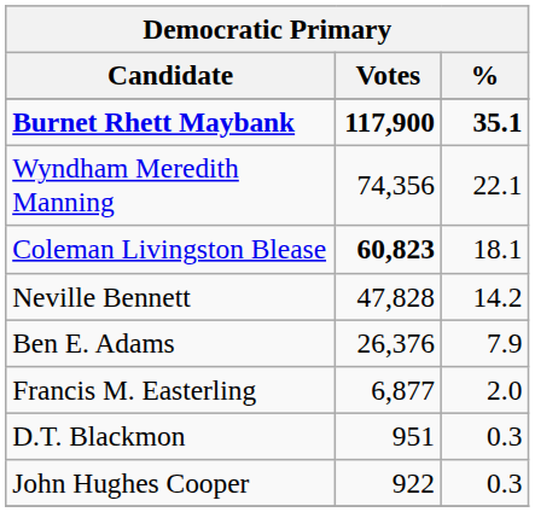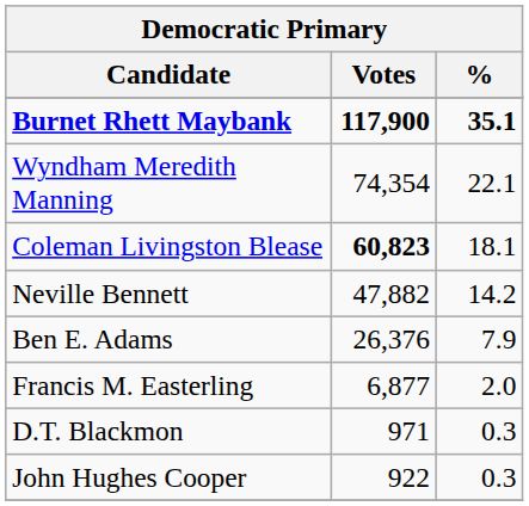Wyndham Meredith Manning | Votes: 74,356 -> 74,354
Neville Bennett | Votes: 47,828 -> 47,882
D.T. Blackmon | Votes: 951 -> 971
